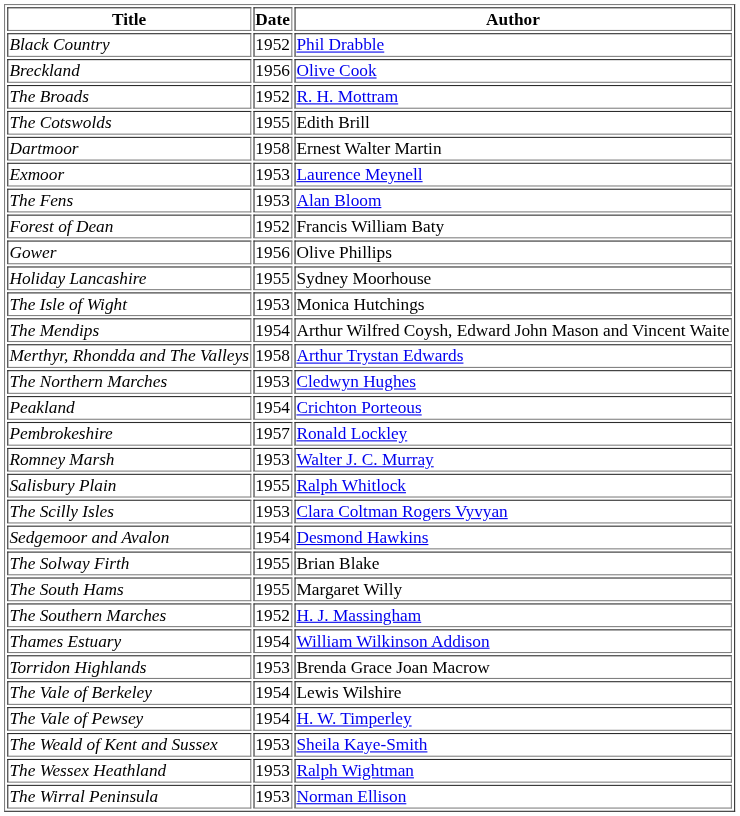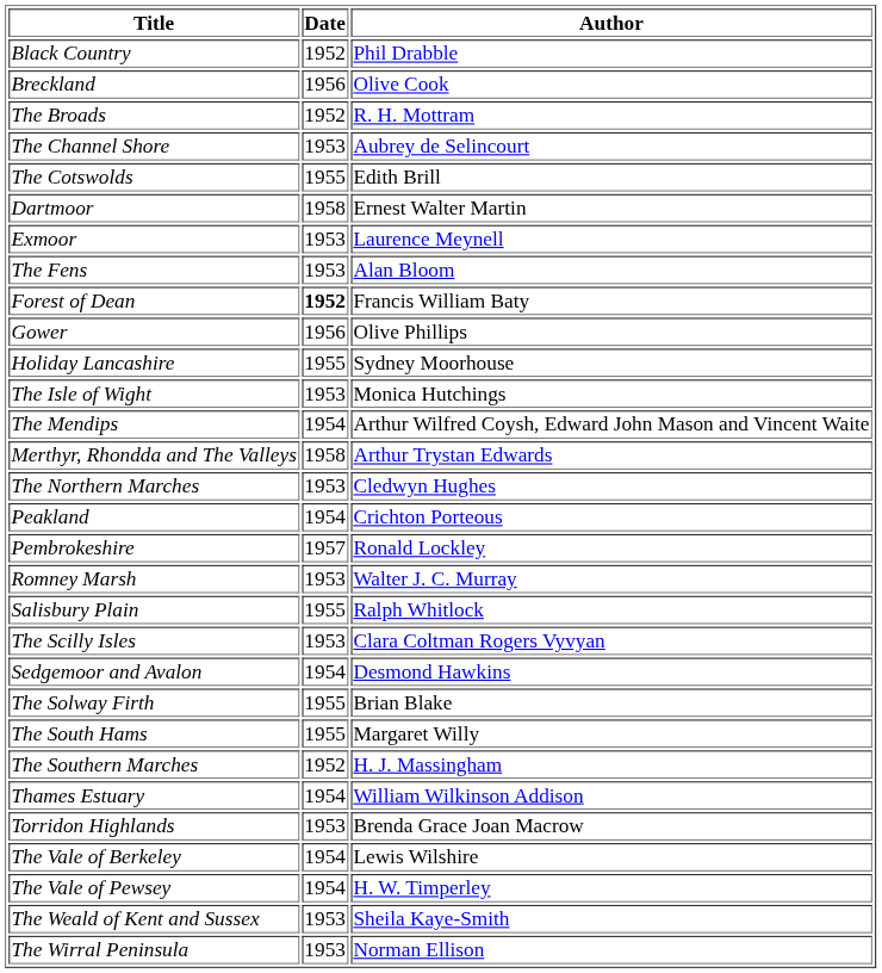+ row: The Channel Shore | 1953 | Aubrey de Selincourt
Forest of Dean | Date: normal -> bold
- row: The Wessex Heathland | 1953 | Ralph Wightman
